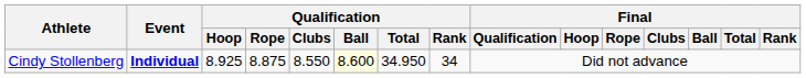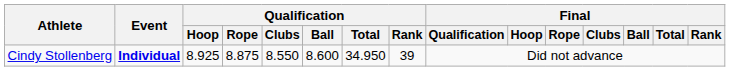Cindy Stollenberg | Qualification / Ball: lightyellow background -> no background
Cindy Stollenberg | Qualification / Rank: 34 -> 39
